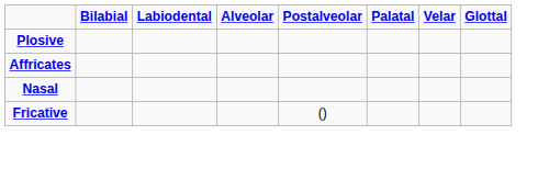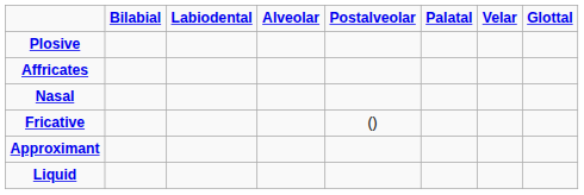+ row: Approximant
+ row: Liquid
